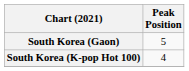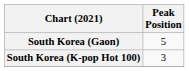South Korea (K-pop Hot 100) | Peak Position: 4 -> 3
